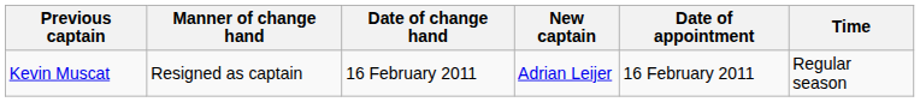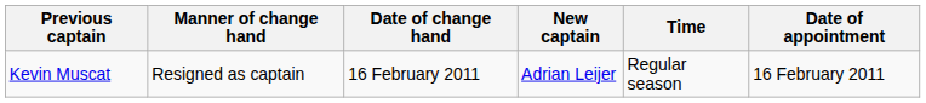columns swapped: Date of appointment <-> Time
